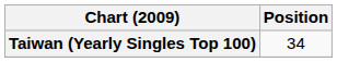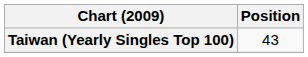Taiwan (Yearly Singles Top 100) | Position: 34 -> 43
